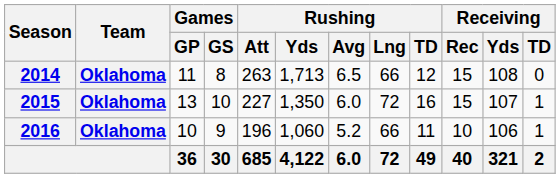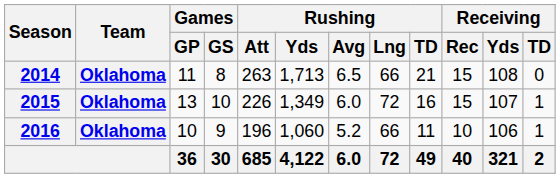2014 | Rushing / TD: 12 -> 21
2015 | Rushing / Att: 227 -> 226
2015 | Rushing / Yds: 1,350 -> 1,349
